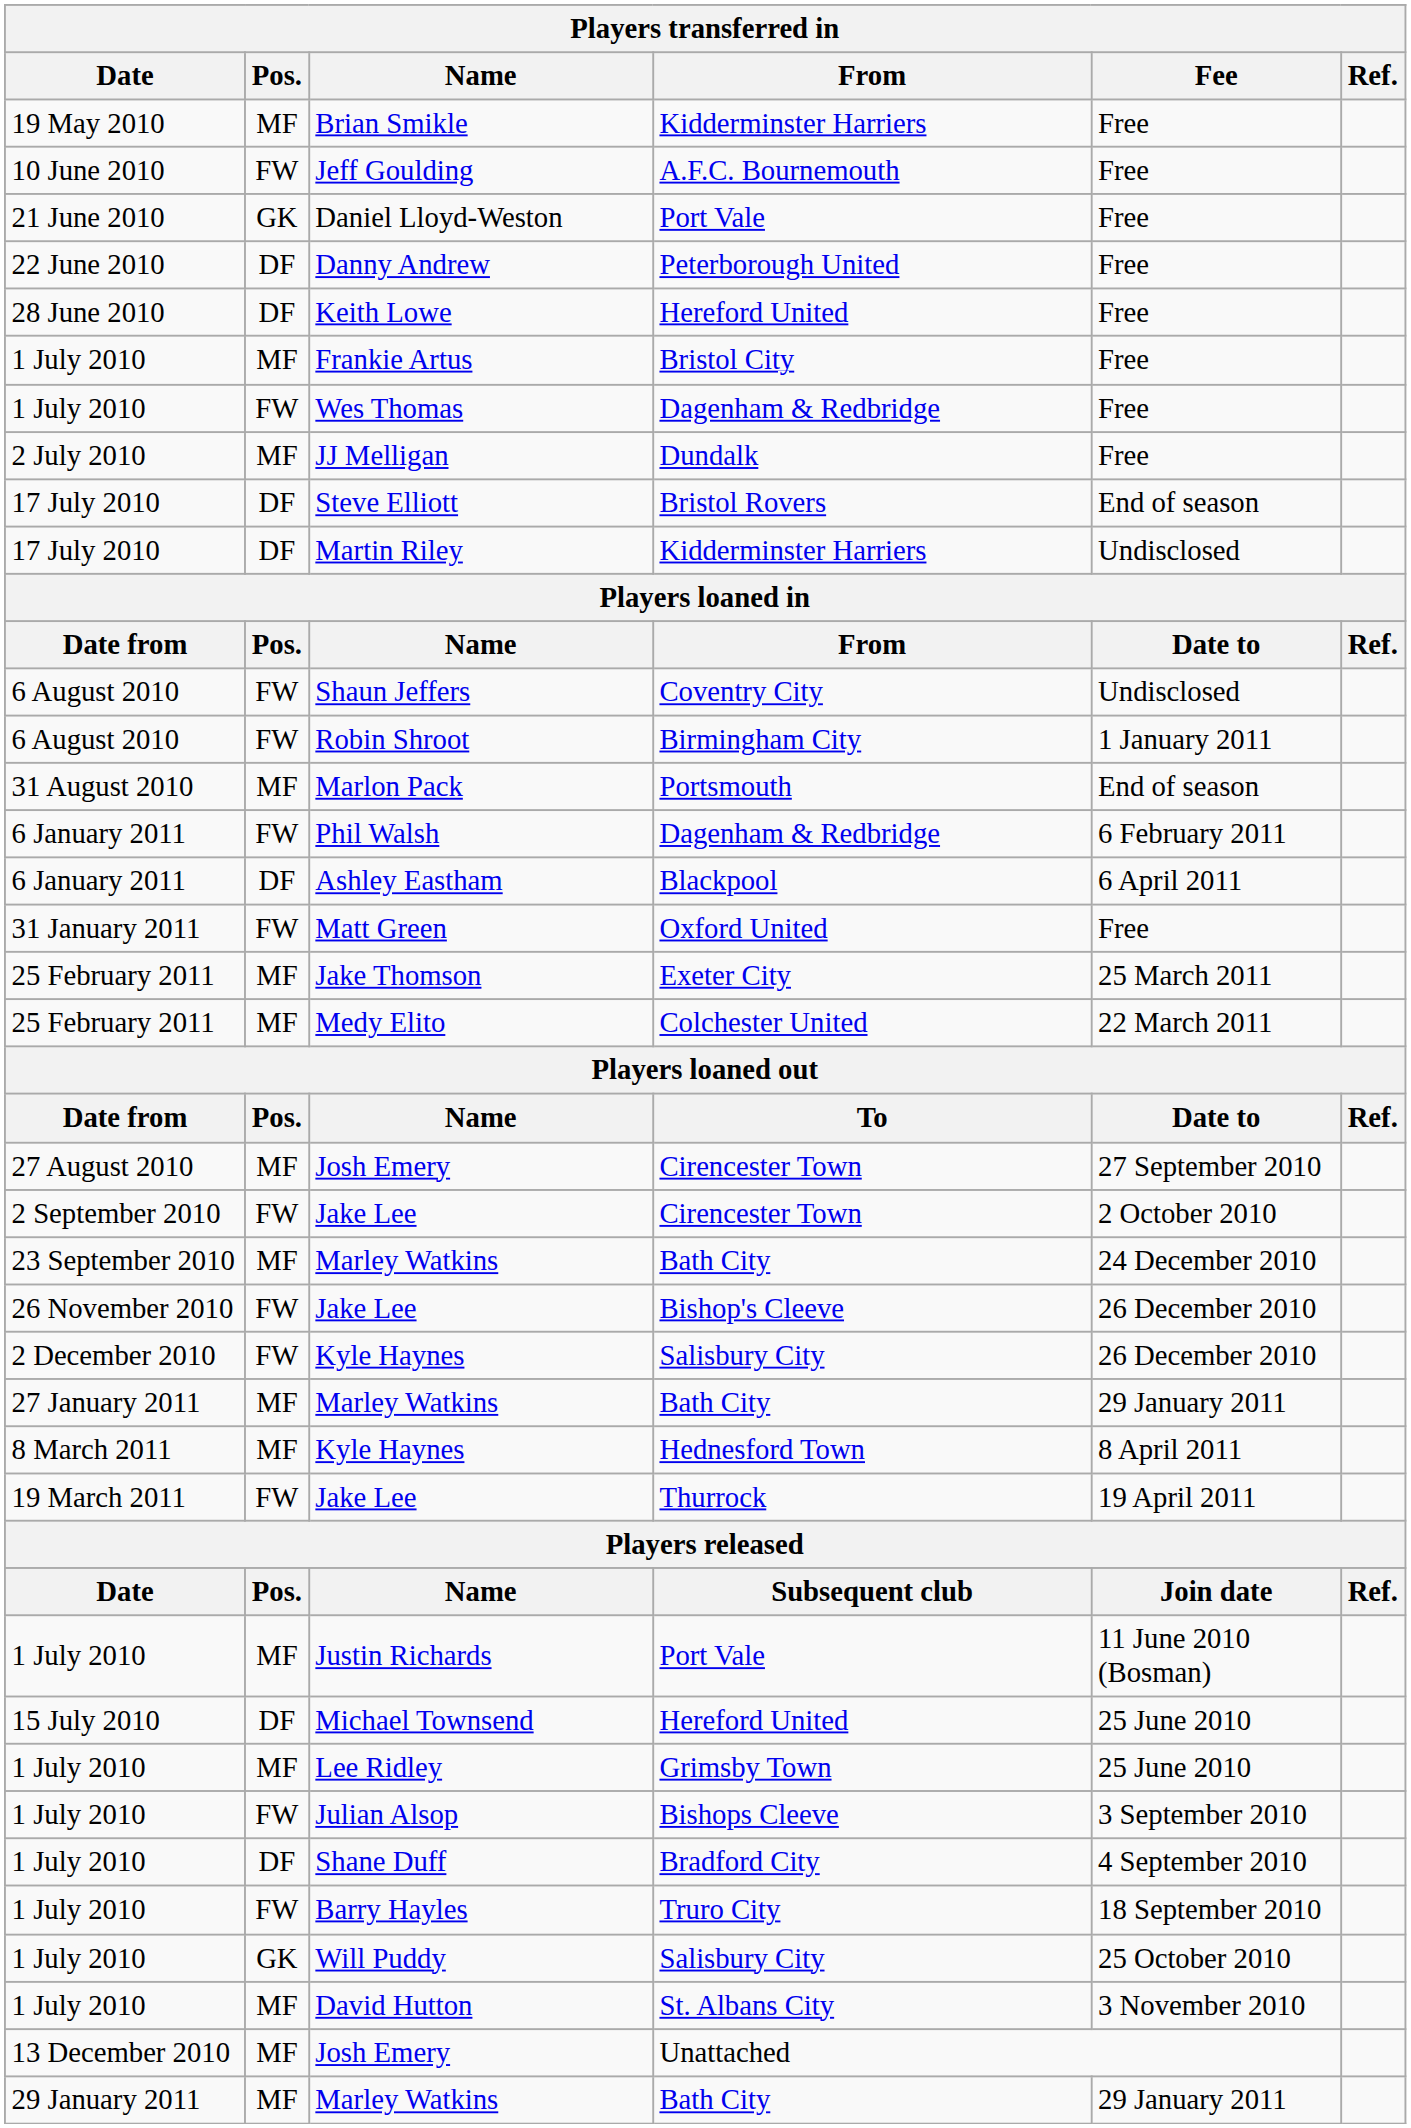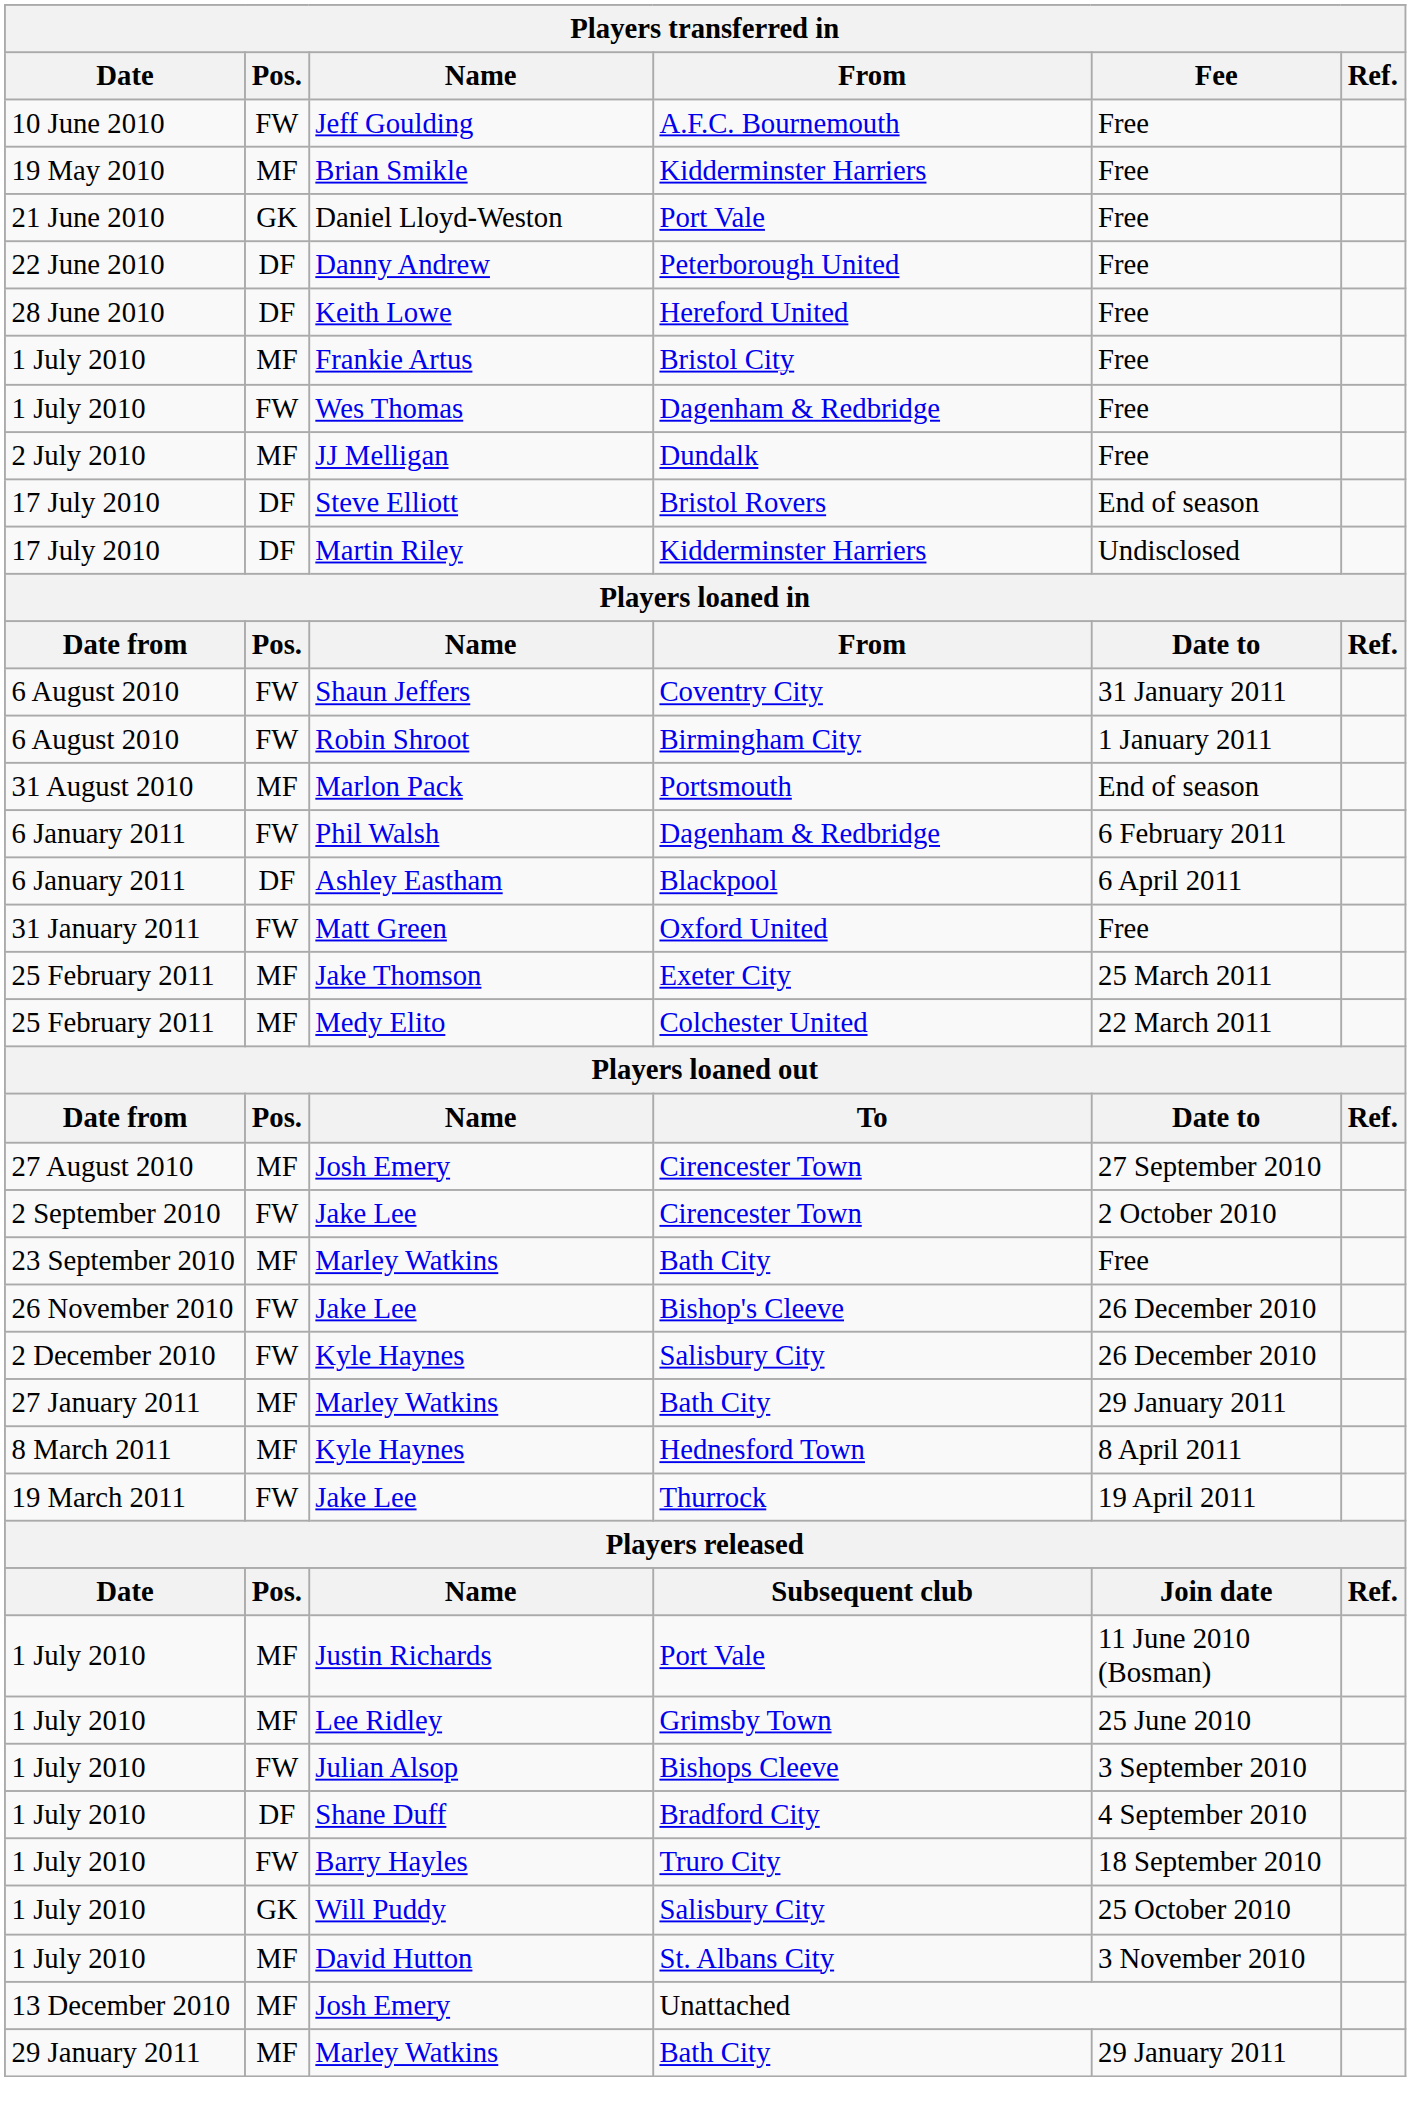rows swapped: Brian Smikle <-> Jeff Goulding
Shaun Jeffers | Fee: Undisclosed -> 31 January 2011
23 September 2010 / Marley Watkins | Fee: 24 December 2010 -> Free
- row: 15 July 2010 | DF | Michael Townsend | Hereford United | 25 June 2010
